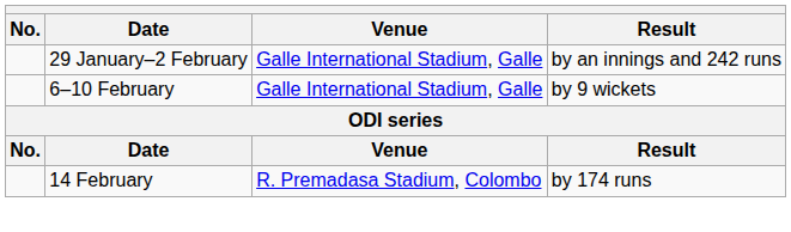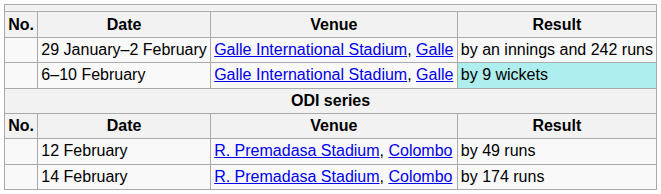6–10 February | Result: no background -> paleturquoise background
+ row: 12 February | R. Premadasa Stadium, Colombo | by 49 runs
